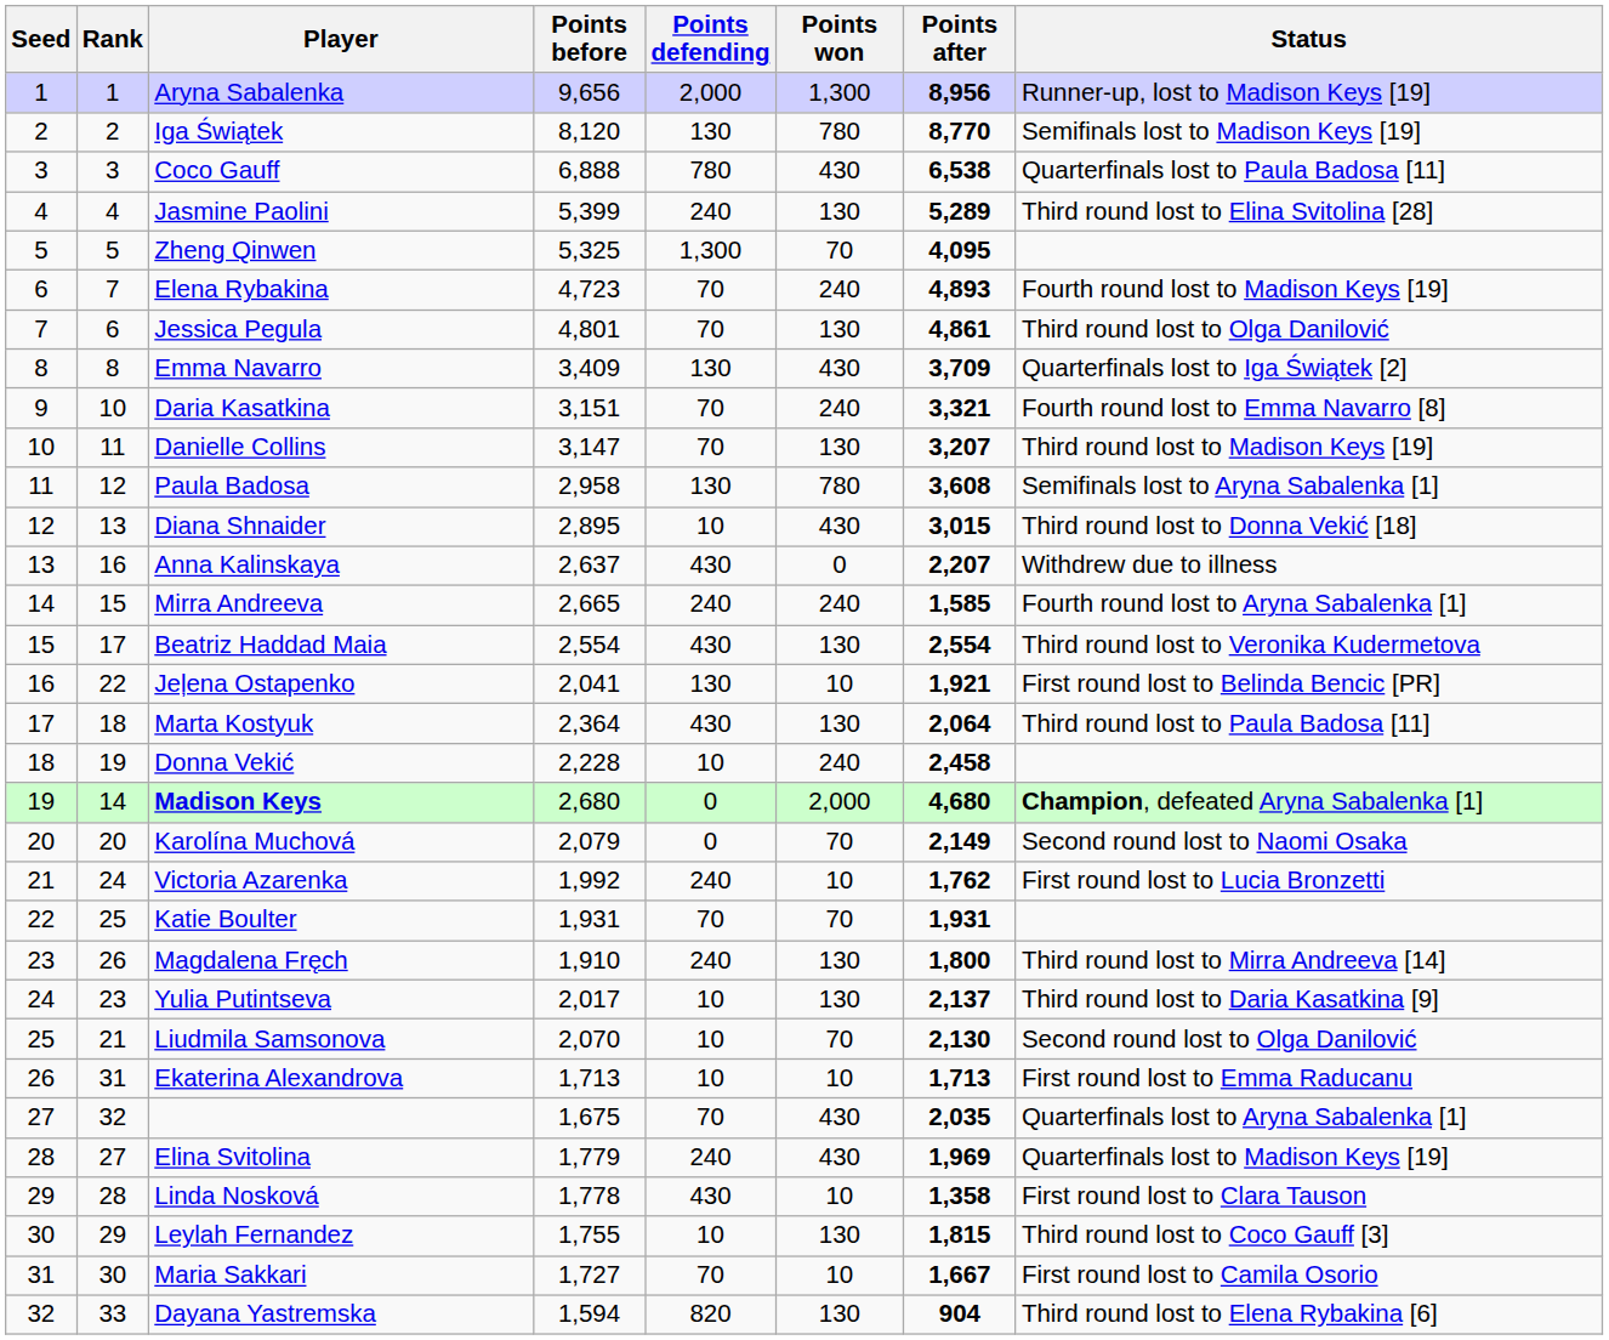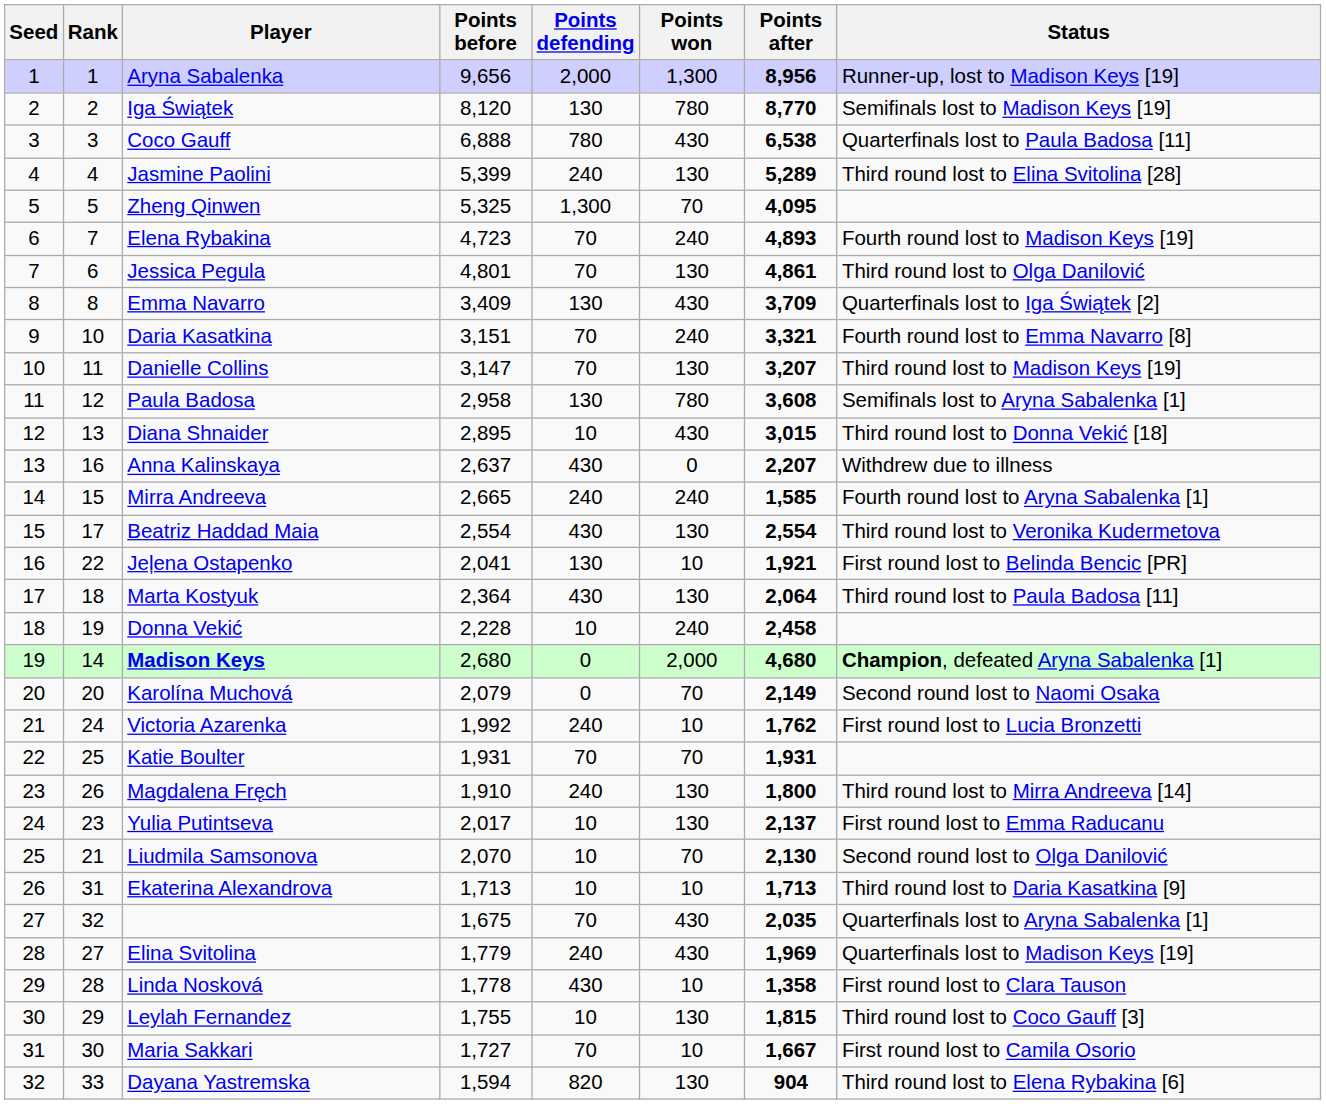Yulia Putintseva | Status: Third round lost to Daria Kasatkina [9] -> First round lost to Emma Raducanu
Ekaterina Alexandrova | Status: First round lost to Emma Raducanu -> Third round lost to Daria Kasatkina [9]
